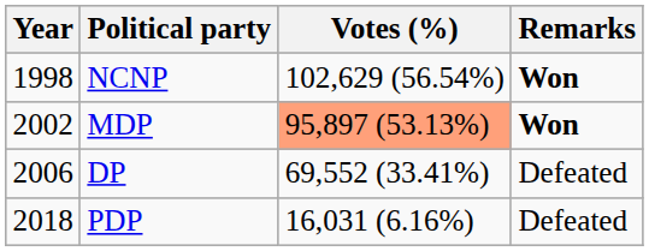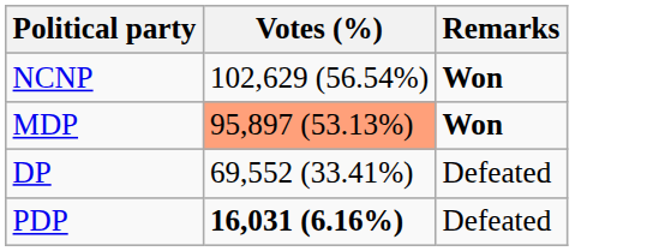- column: Year | 1998 | 2002 | 2006 | 2018
PDP | Votes (%): normal -> bold
